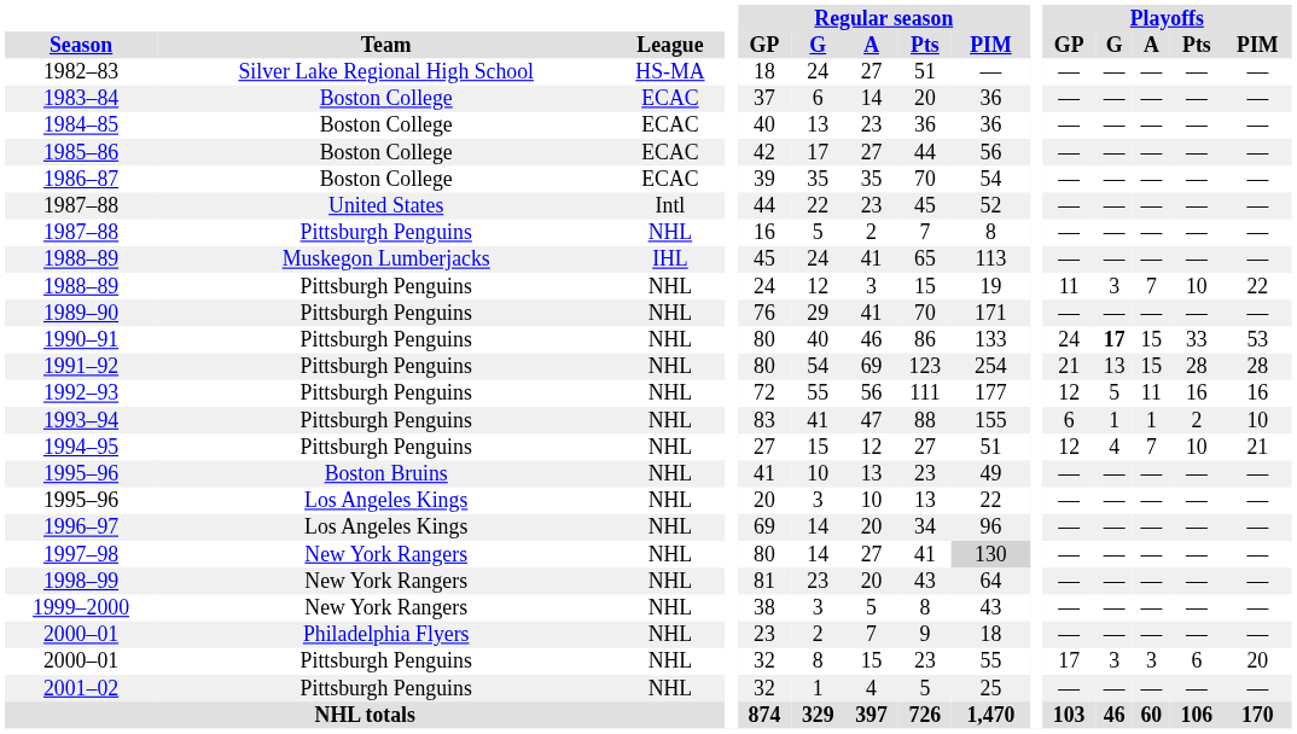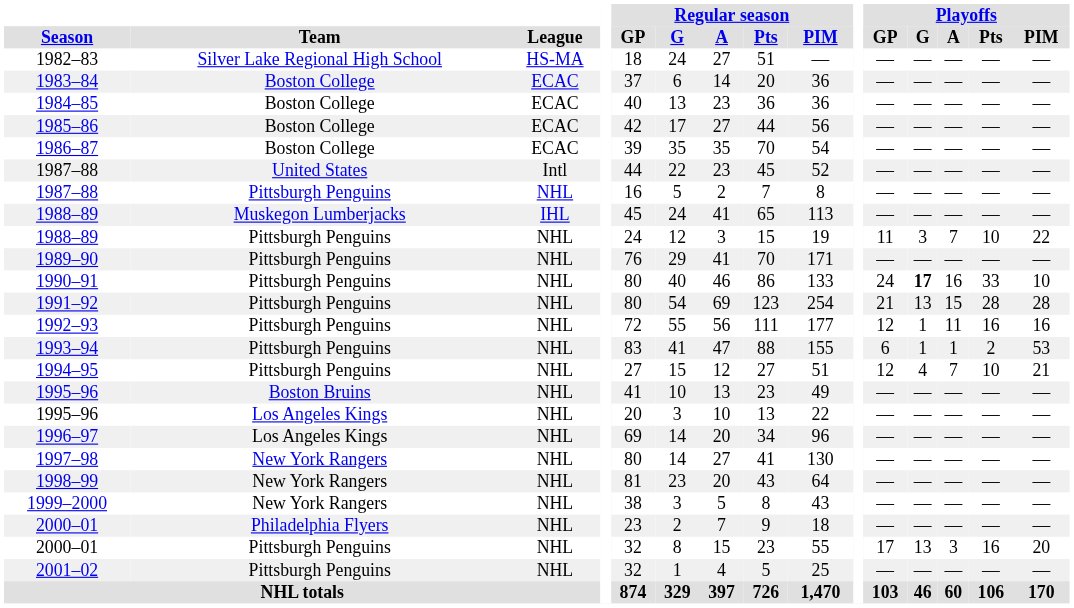1990–91 | Playoffs / A: 15 -> 16
1990–91 | Playoffs / PIM: 53 -> 10
1992–93 | Playoffs / G: 5 -> 1
1993–94 | Playoffs / PIM: 10 -> 53
1997–98 | Regular season / PIM: lightgrey background -> no background
2000–01 / Pittsburgh Penguins | Playoffs / G: 3 -> 13
2000–01 / Pittsburgh Penguins | Playoffs / Pts: 6 -> 16
